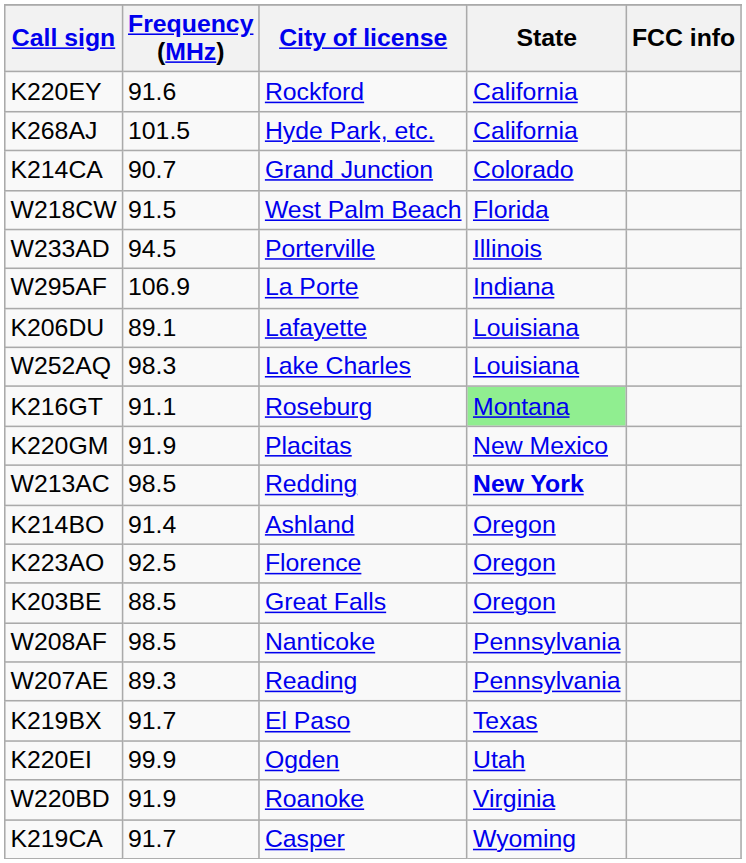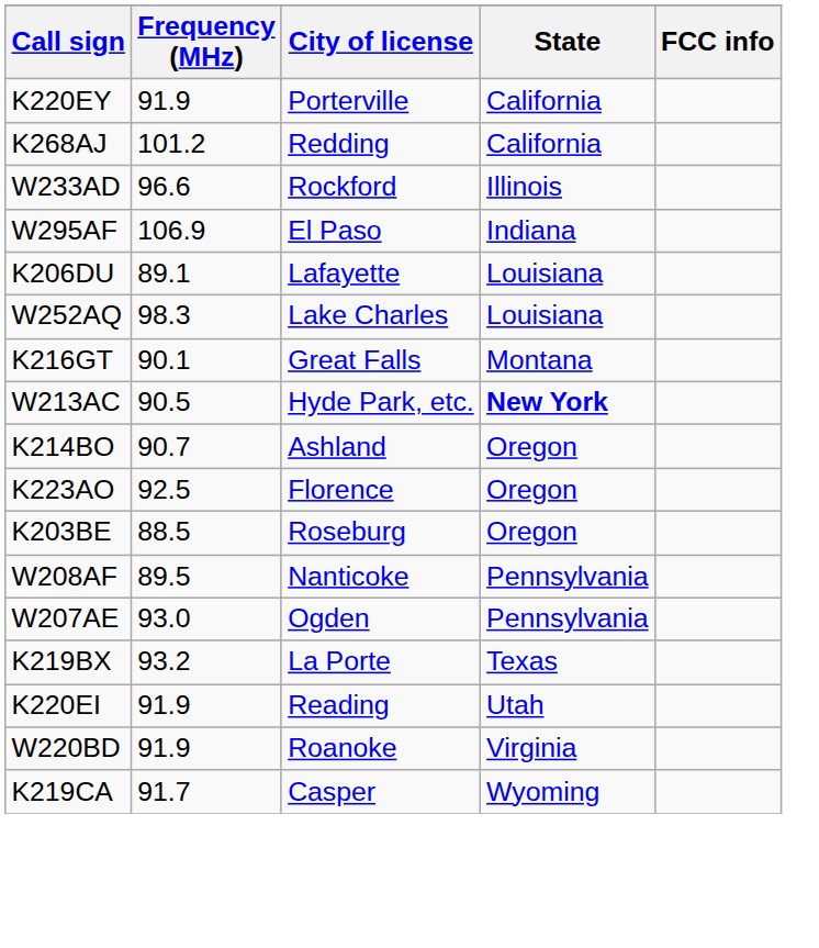K220EY | Frequency (MHz): 91.6 -> 91.9
K220EY | City of license: Rockford -> Porterville
K268AJ | Frequency (MHz): 101.5 -> 101.2
K268AJ | City of license: Hyde Park, etc. -> Redding
- row: K214CA | 90.7 | Grand Junction | Colorado
- row: W218CW | 91.5 | West Palm Beach | Florida
W233AD | Frequency (MHz): 94.5 -> 96.6
W233AD | City of license: Porterville -> Rockford
W295AF | City of license: La Porte -> El Paso
K216GT | Frequency (MHz): 91.1 -> 90.1
K216GT | City of license: Roseburg -> Great Falls
K216GT | State: lightgreen background -> no background
- row: K220GM | 91.9 | Placitas | New Mexico
W213AC | Frequency (MHz): 98.5 -> 90.5
W213AC | City of license: Redding -> Hyde Park, etc.
K214BO | Frequency (MHz): 91.4 -> 90.7
K203BE | City of license: Great Falls -> Roseburg
W208AF | Frequency (MHz): 98.5 -> 89.5
W207AE | Frequency (MHz): 89.3 -> 93.0
W207AE | City of license: Reading -> Ogden
K219BX | Frequency (MHz): 91.7 -> 93.2
K219BX | City of license: El Paso -> La Porte
K220EI | Frequency (MHz): 99.9 -> 91.9
K220EI | City of license: Ogden -> Reading
